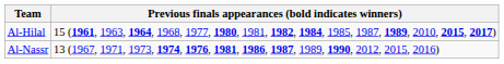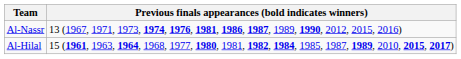rows swapped: Al-Hilal <-> Al-Nassr
